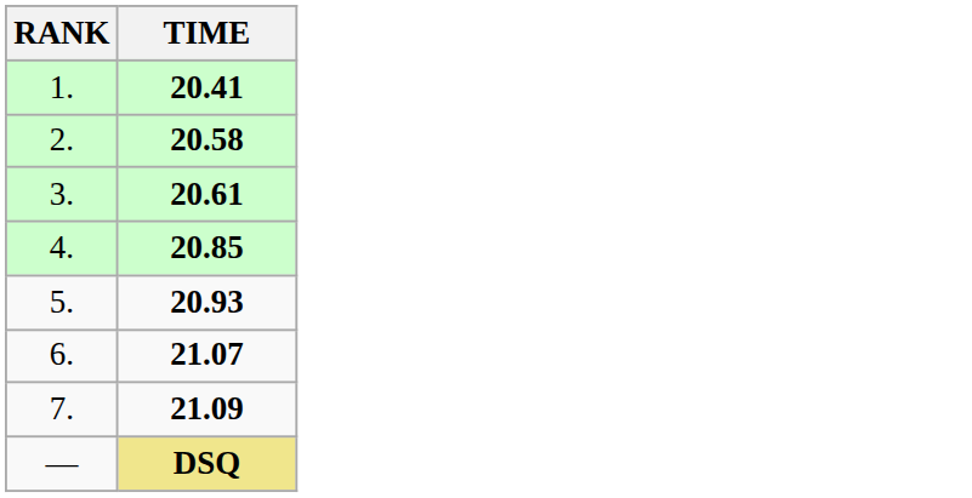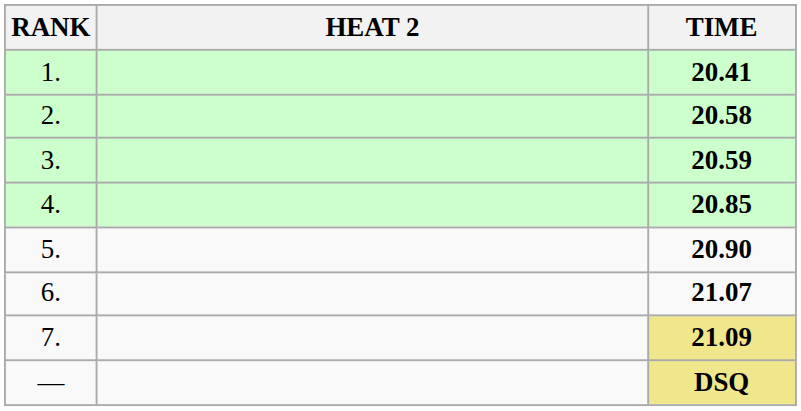+ column: HEAT 2
3. | TIME: 20.61 -> 20.59
5. | TIME: 20.93 -> 20.90
7. | TIME: no background -> khaki background
